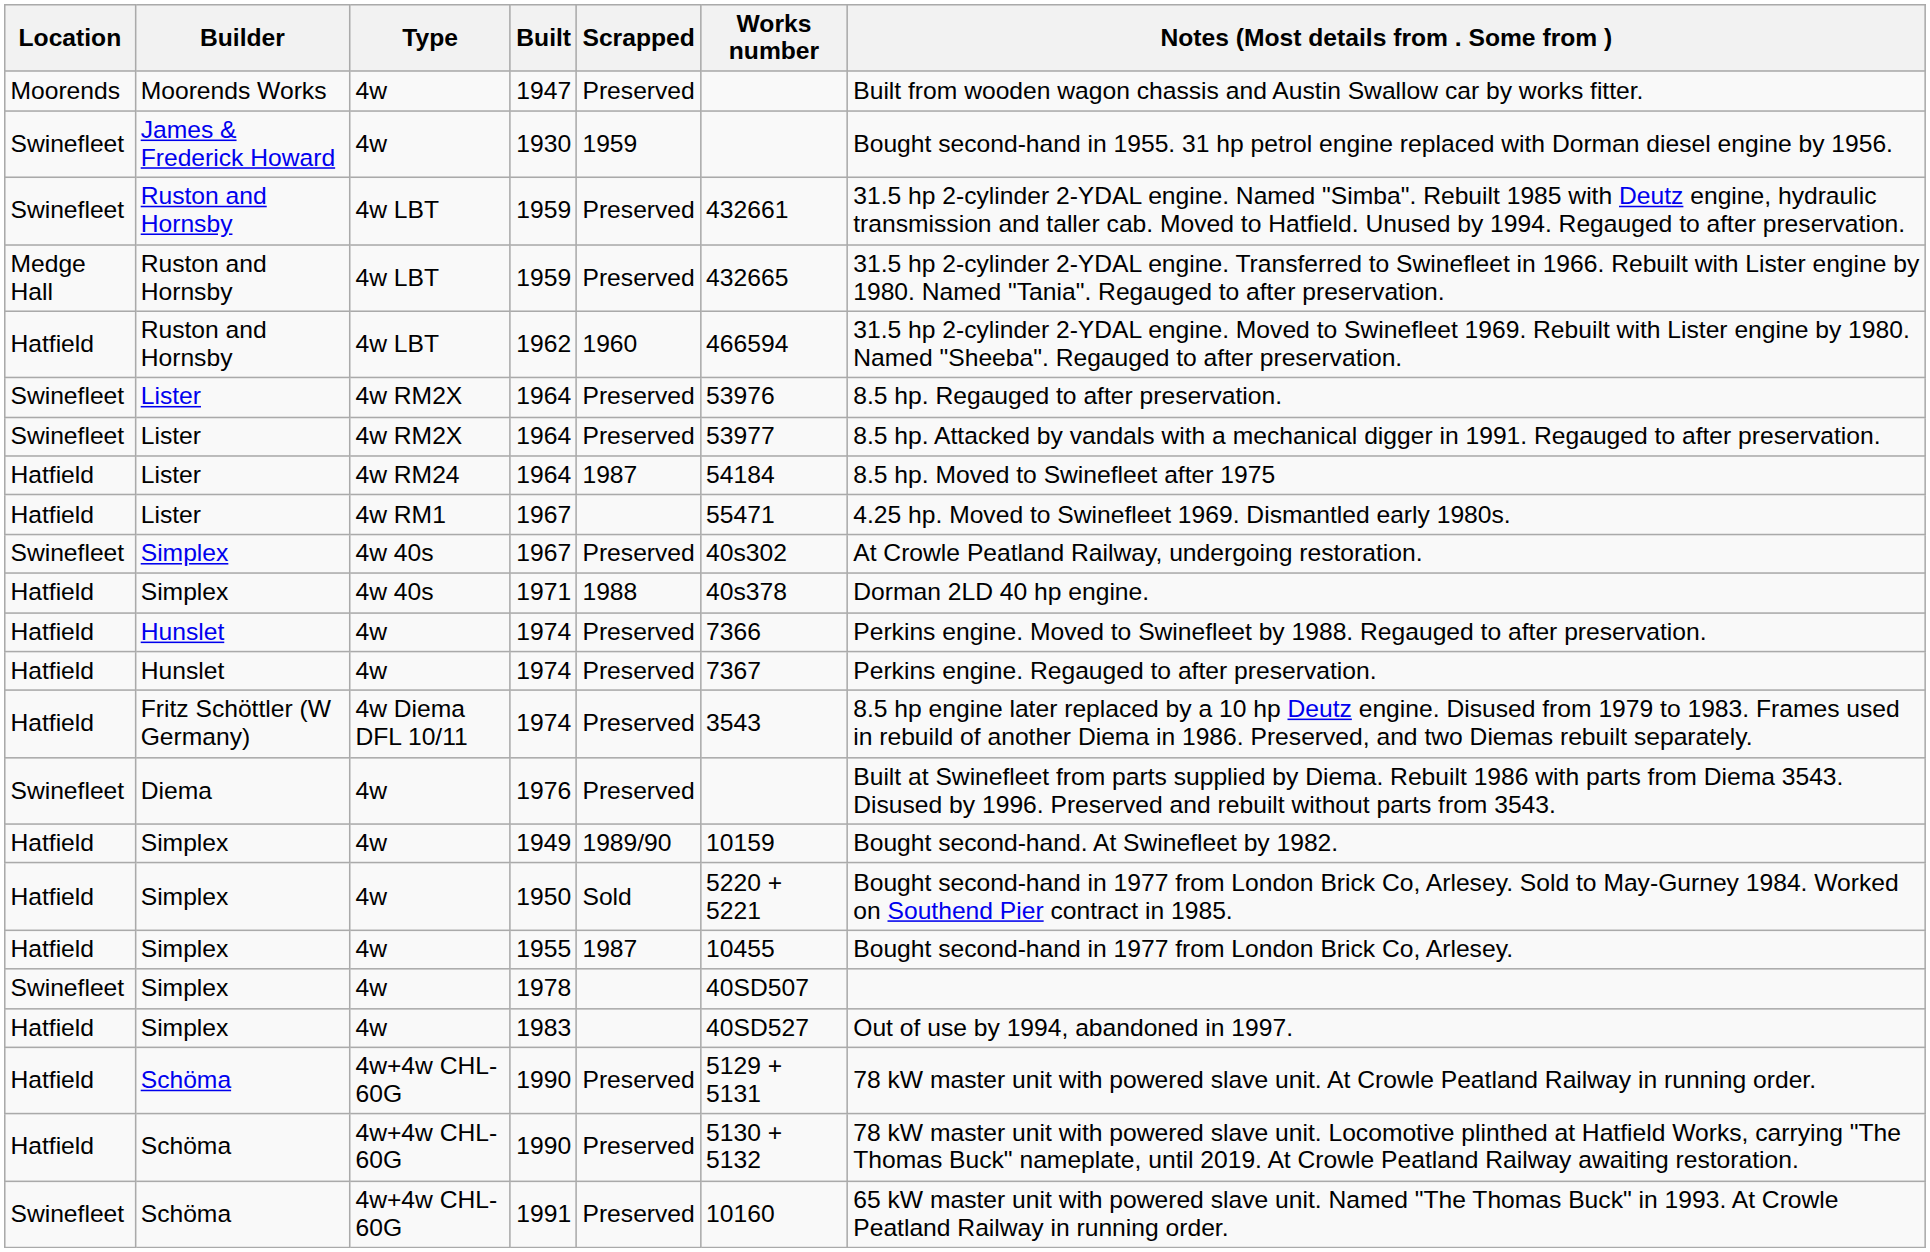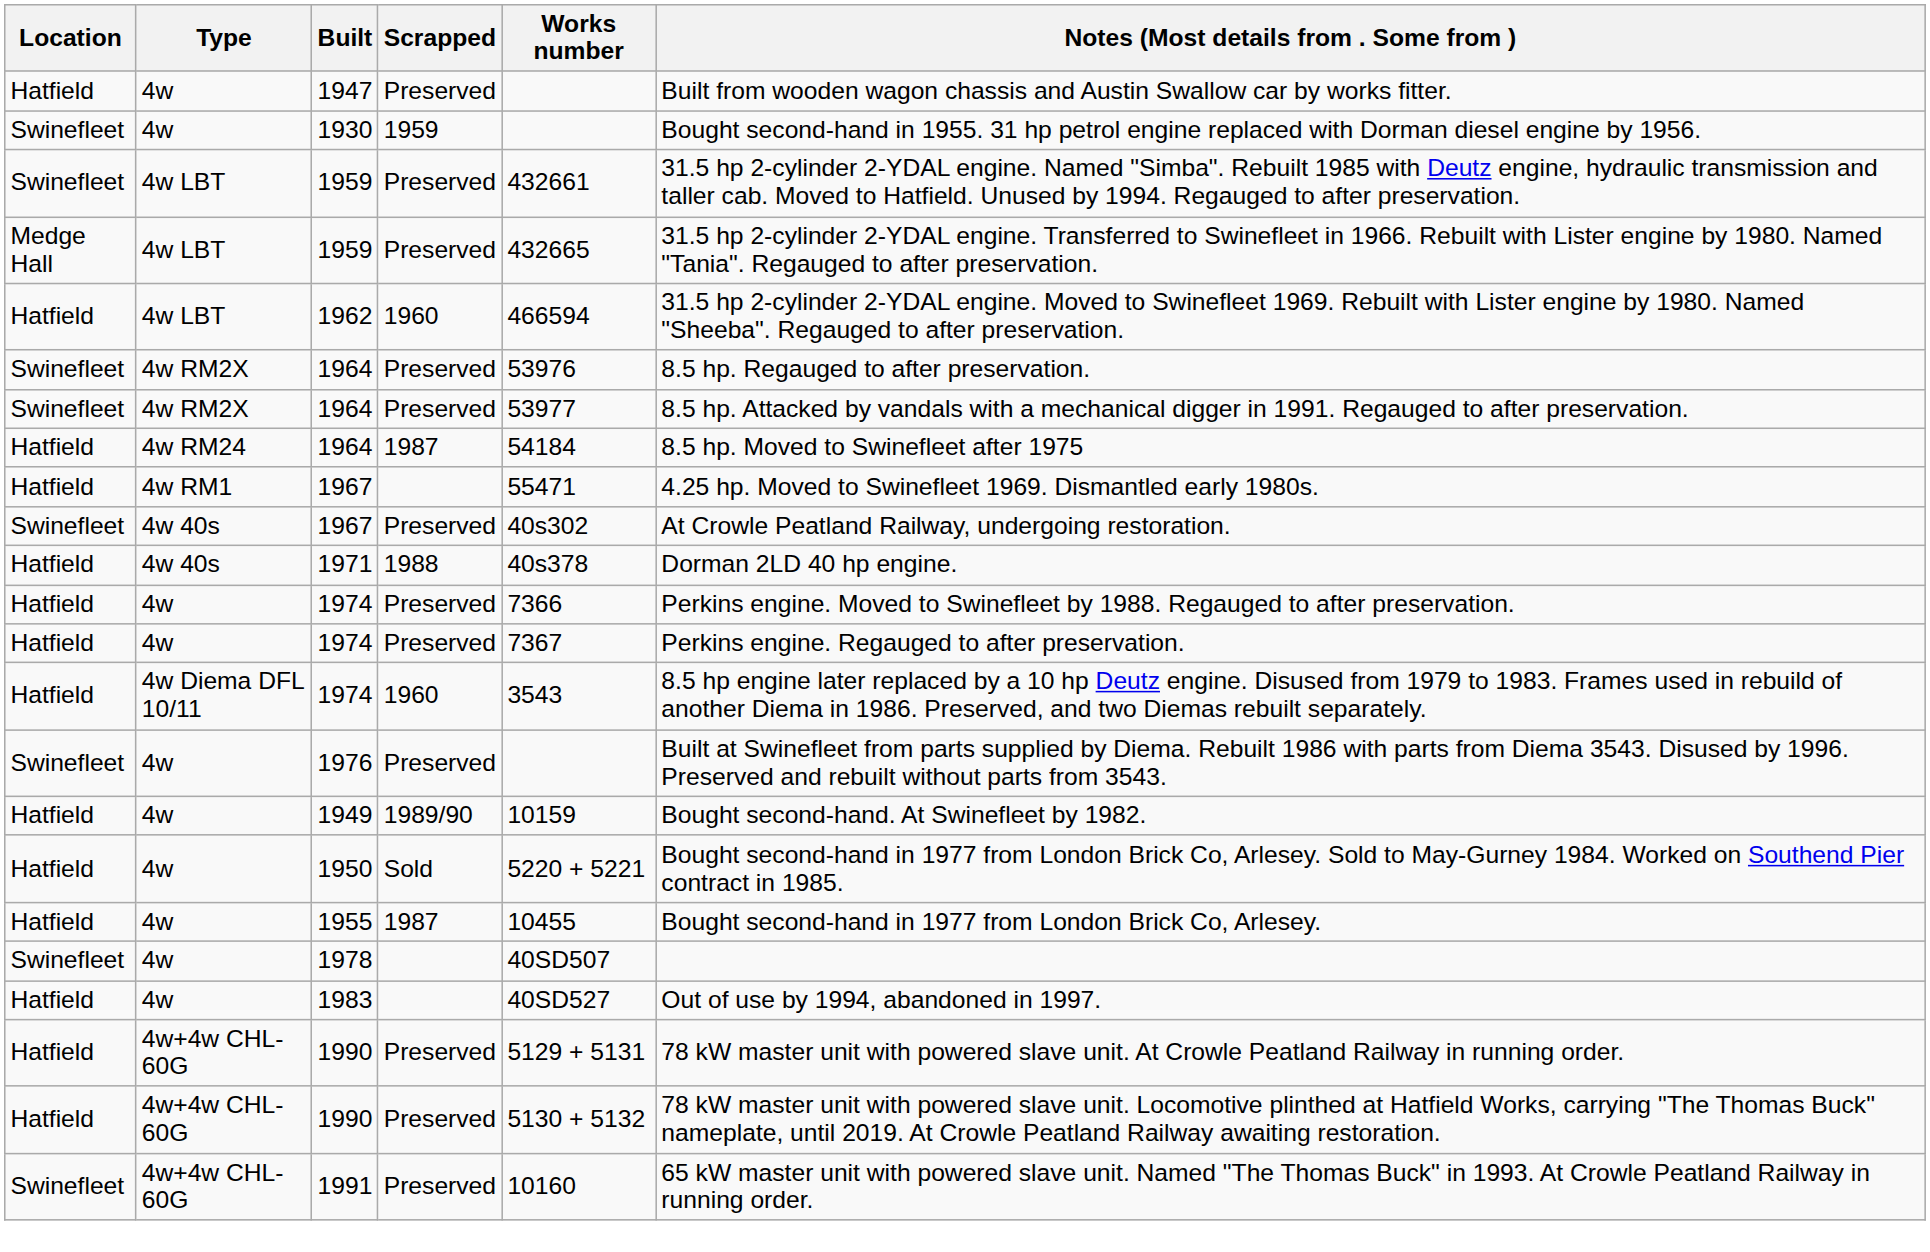- column: Builder | Moorends Works | James & Frederick Howard | Ruston and Hornsby | Ruston and Hornsby | Ruston and Hornsby | Lister | Lister | Lister | Lister | Simplex | Simplex | Hunslet | Hunslet | Fritz Schöttler (W Germany) | Diema | Simplex | Simplex | Simplex | Simplex | Simplex | Schöma | Schöma | Schöma
1947 | Location: Moorends -> Hatfield
4w Diema DFL 10/11 / 1974 | Scrapped: Preserved -> 1960
